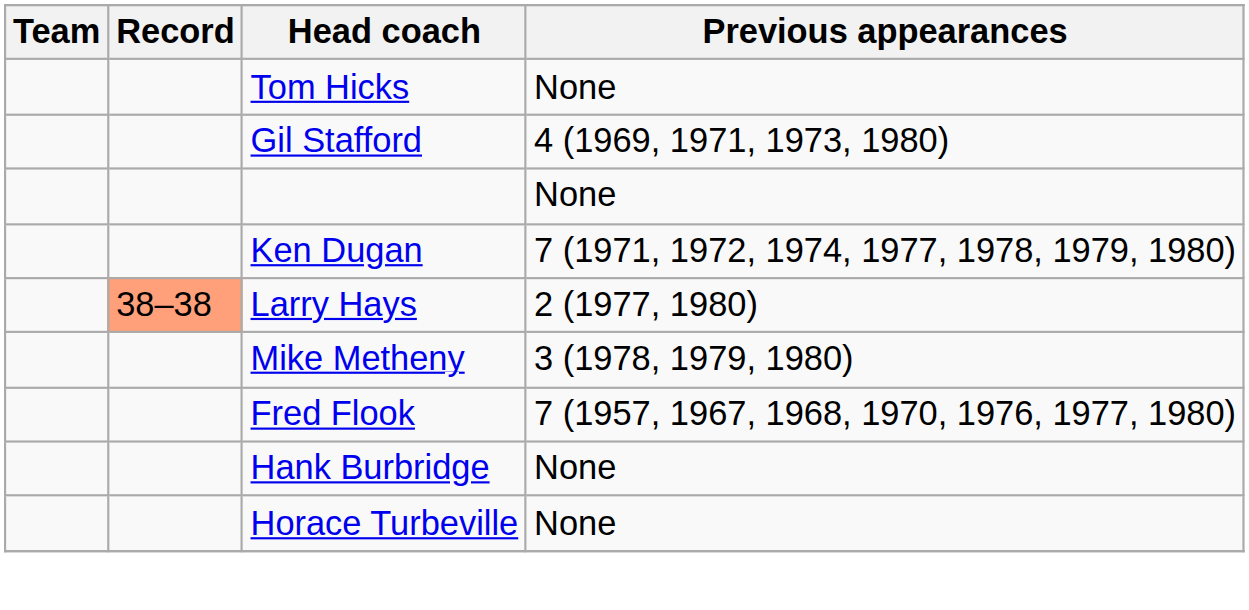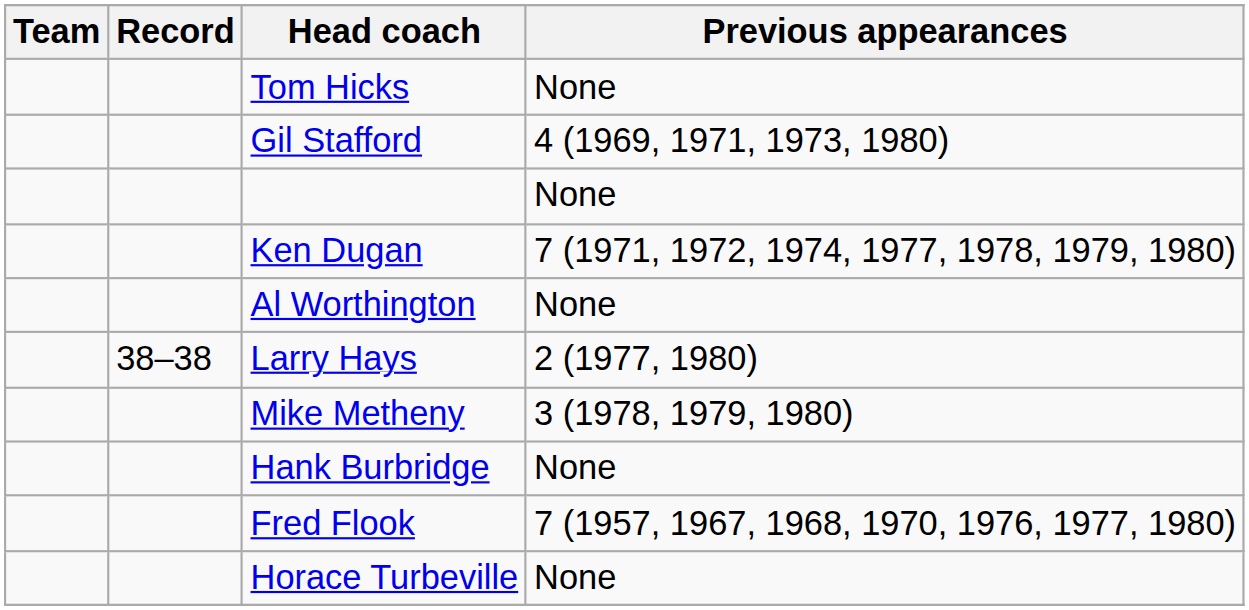+ row: Al Worthington | None
Larry Hays | Record: lightsalmon background -> no background
rows swapped: Hank Burbridge <-> Fred Flook
